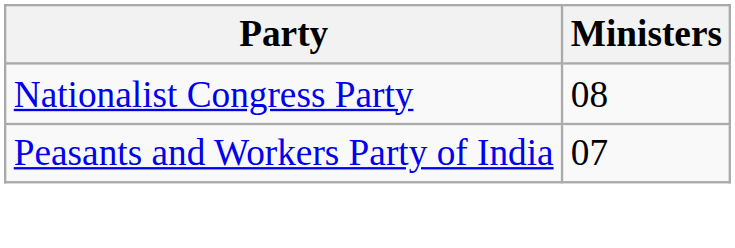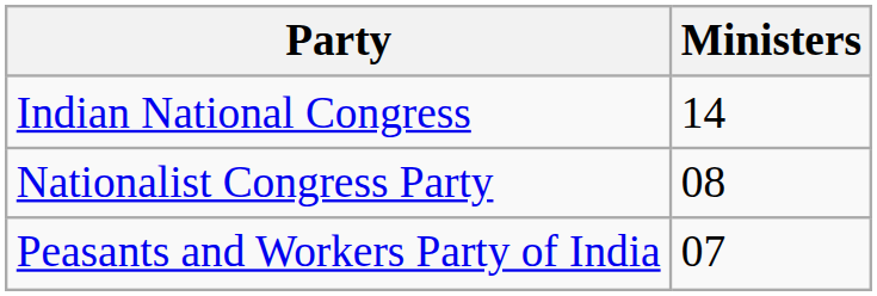+ row: Indian National Congress | 14
